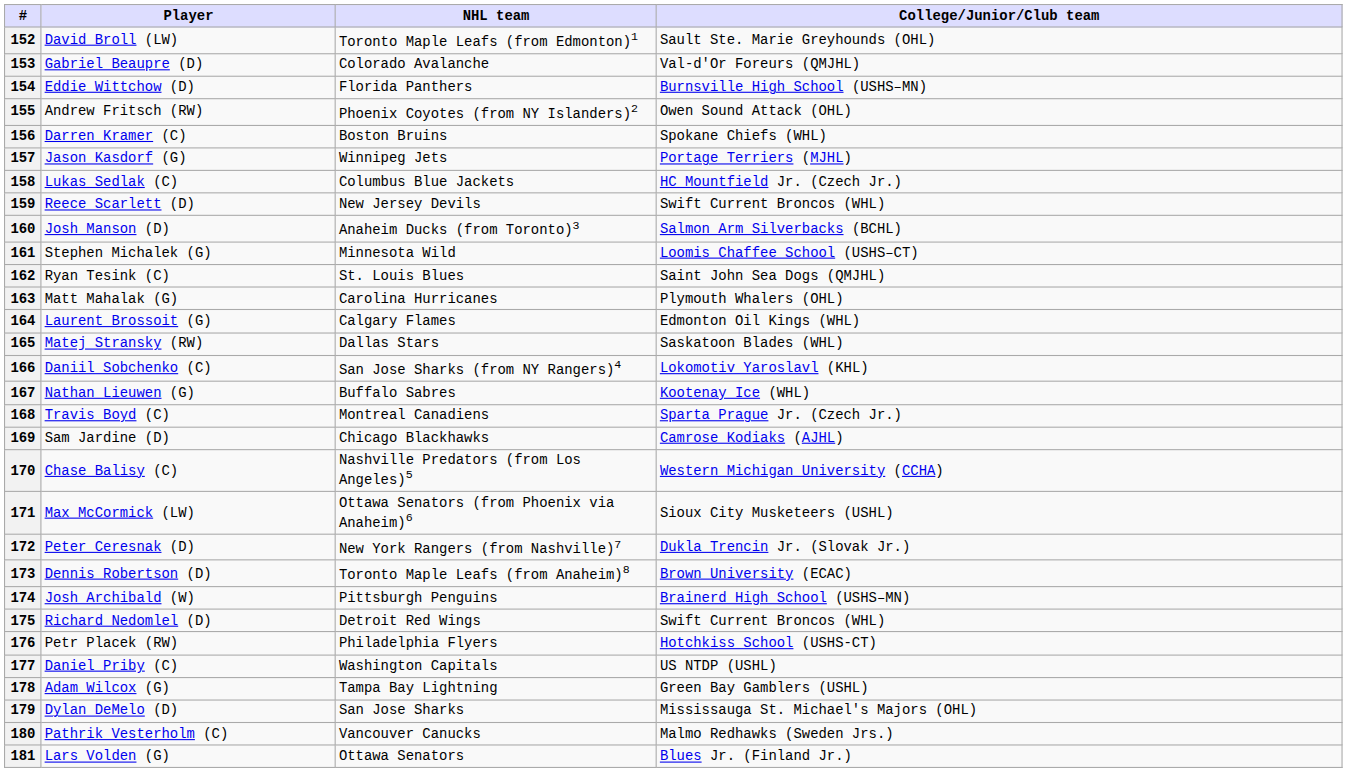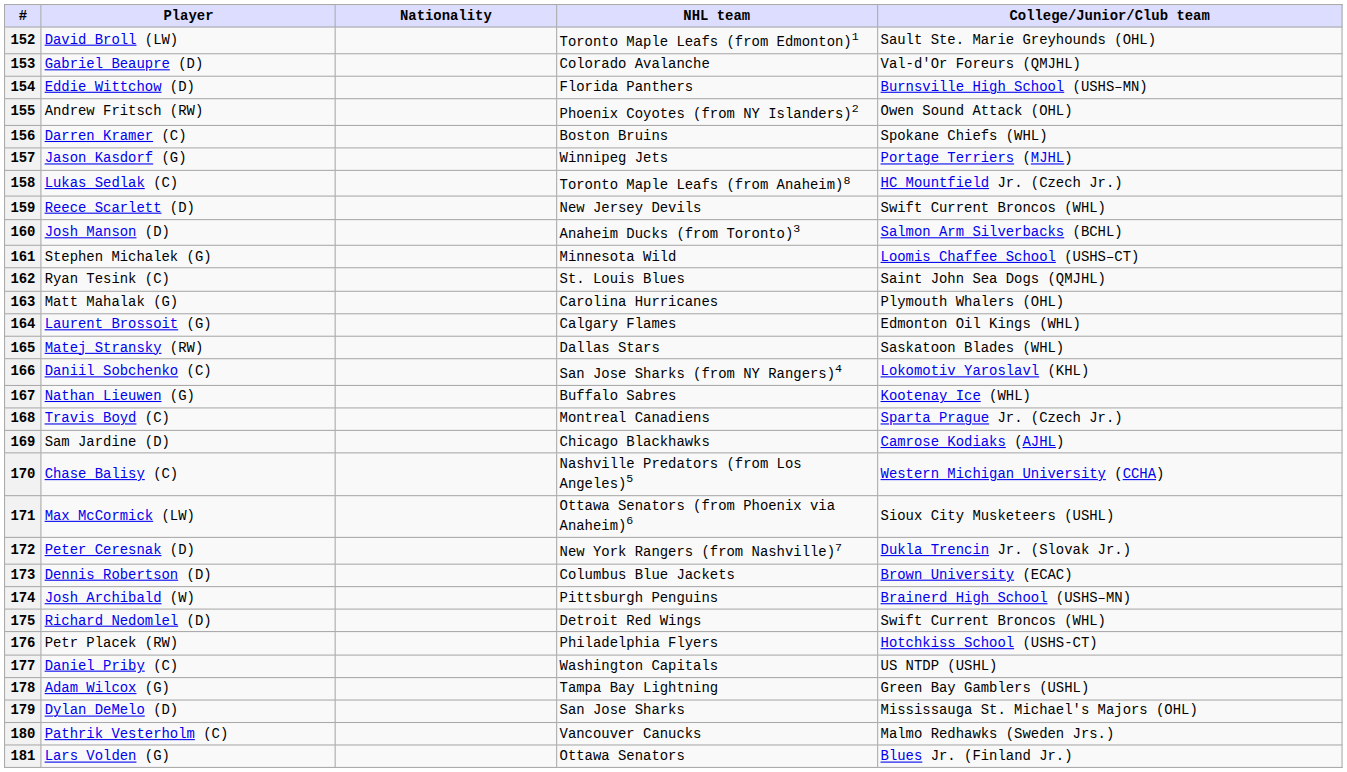+ column: Nationality
158 | NHL team: Columbus Blue Jackets -> Toronto Maple Leafs (from Anaheim)8
173 | NHL team: Toronto Maple Leafs (from Anaheim)8 -> Columbus Blue Jackets
